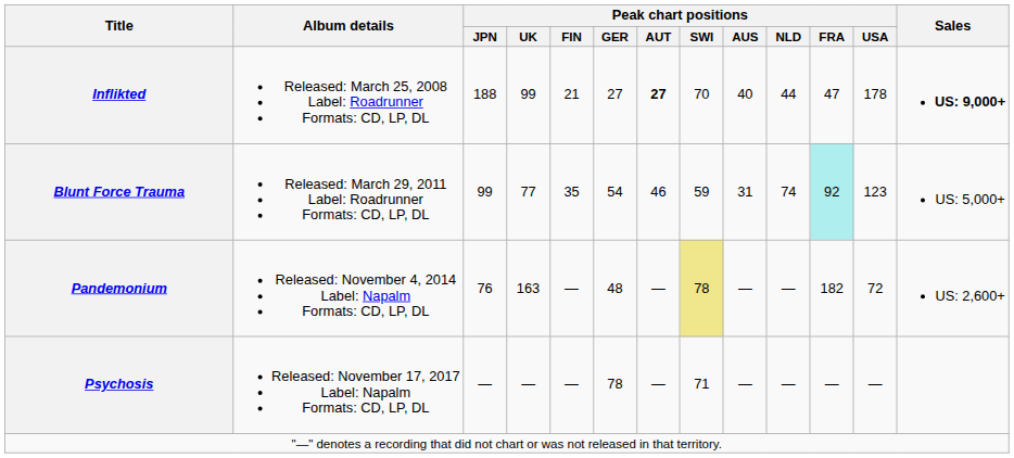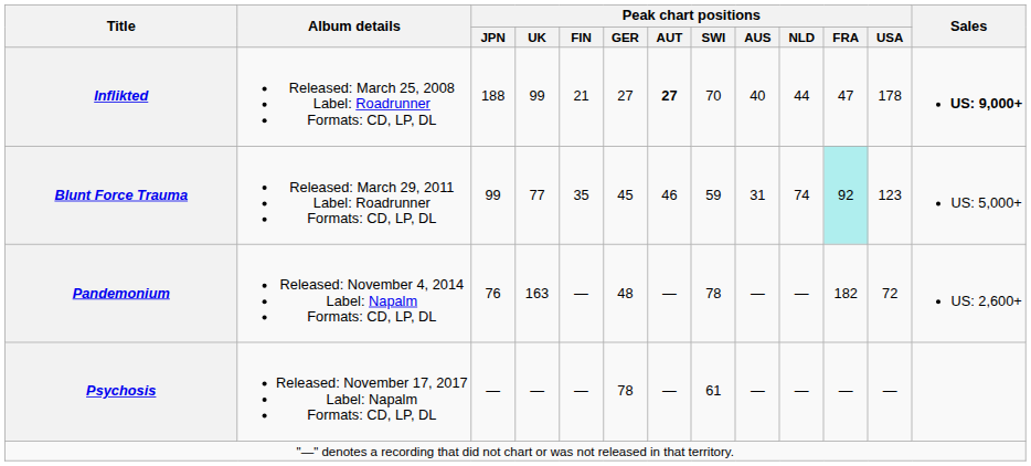Blunt Force Trauma | Peak chart positions / GER: 54 -> 45
Pandemonium | Peak chart positions / SWI: khaki background -> no background
Psychosis | Peak chart positions / SWI: 71 -> 61
